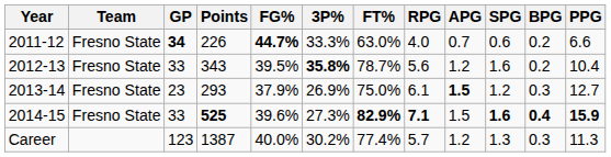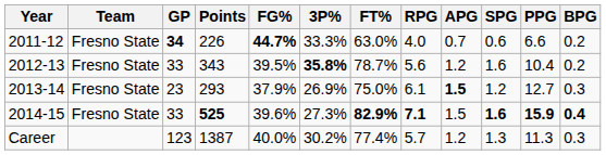columns swapped: BPG <-> PPG
